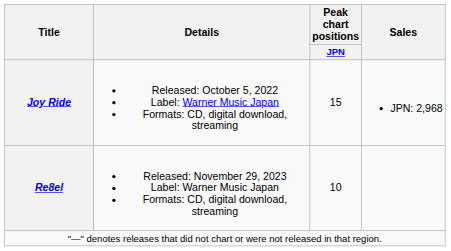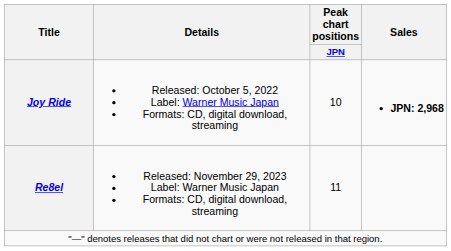Joy Ride | Peak chart positions / JPN: 15 -> 10
Joy Ride | Sales: normal -> bold
Re8el | Peak chart positions / JPN: 10 -> 11
